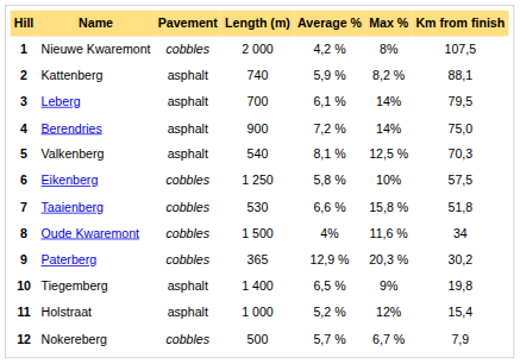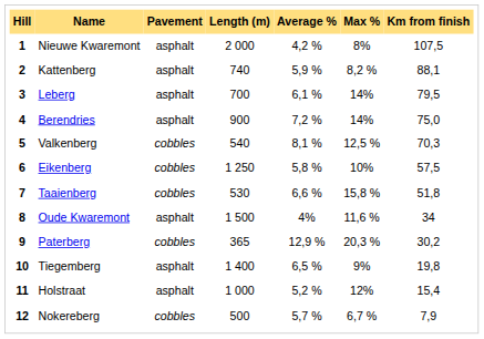Nieuwe Kwaremont | Pavement: cobbles -> asphalt
Valkenberg | Pavement: asphalt -> cobbles
Oude Kwaremont | Pavement: cobbles -> asphalt
